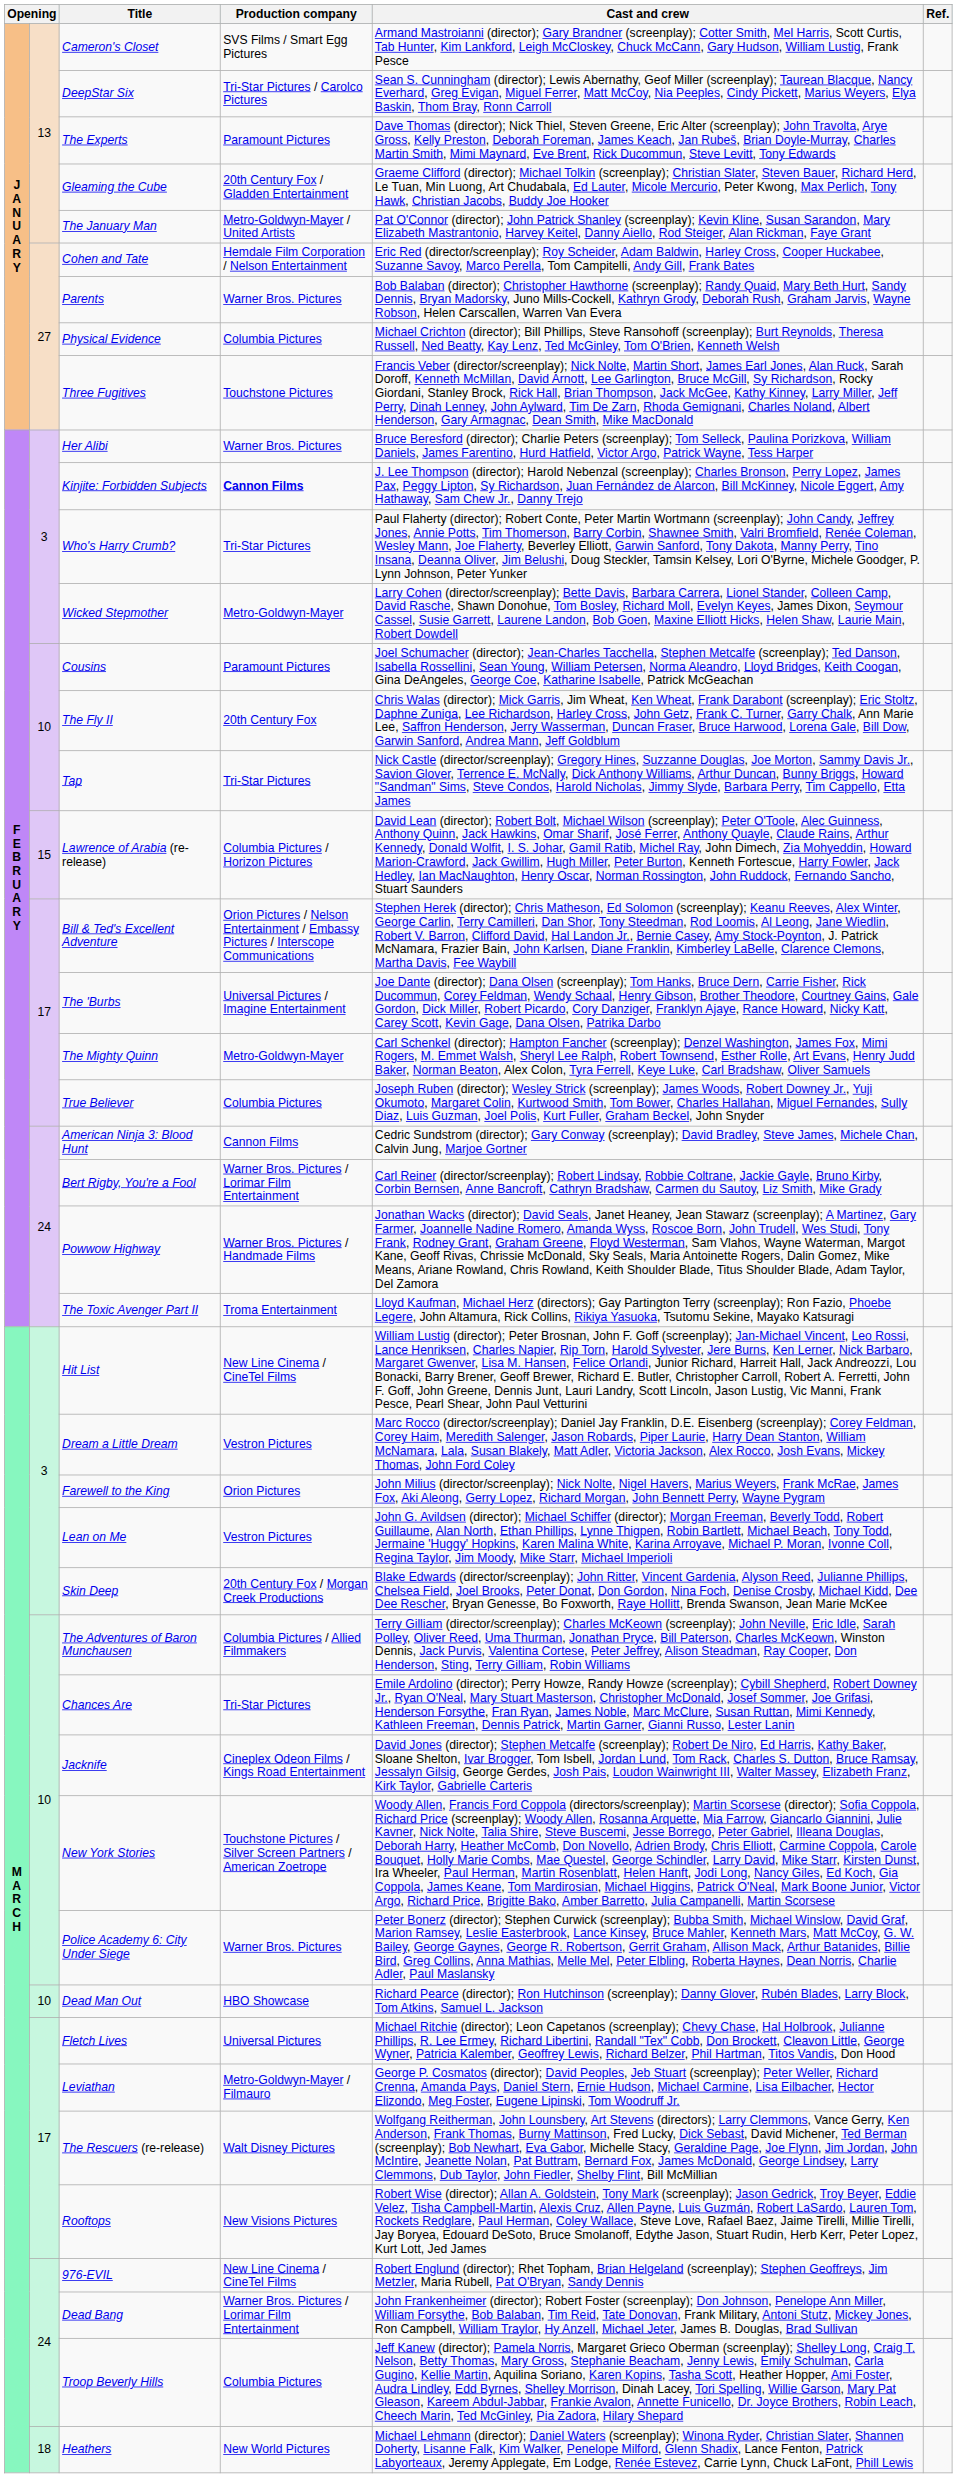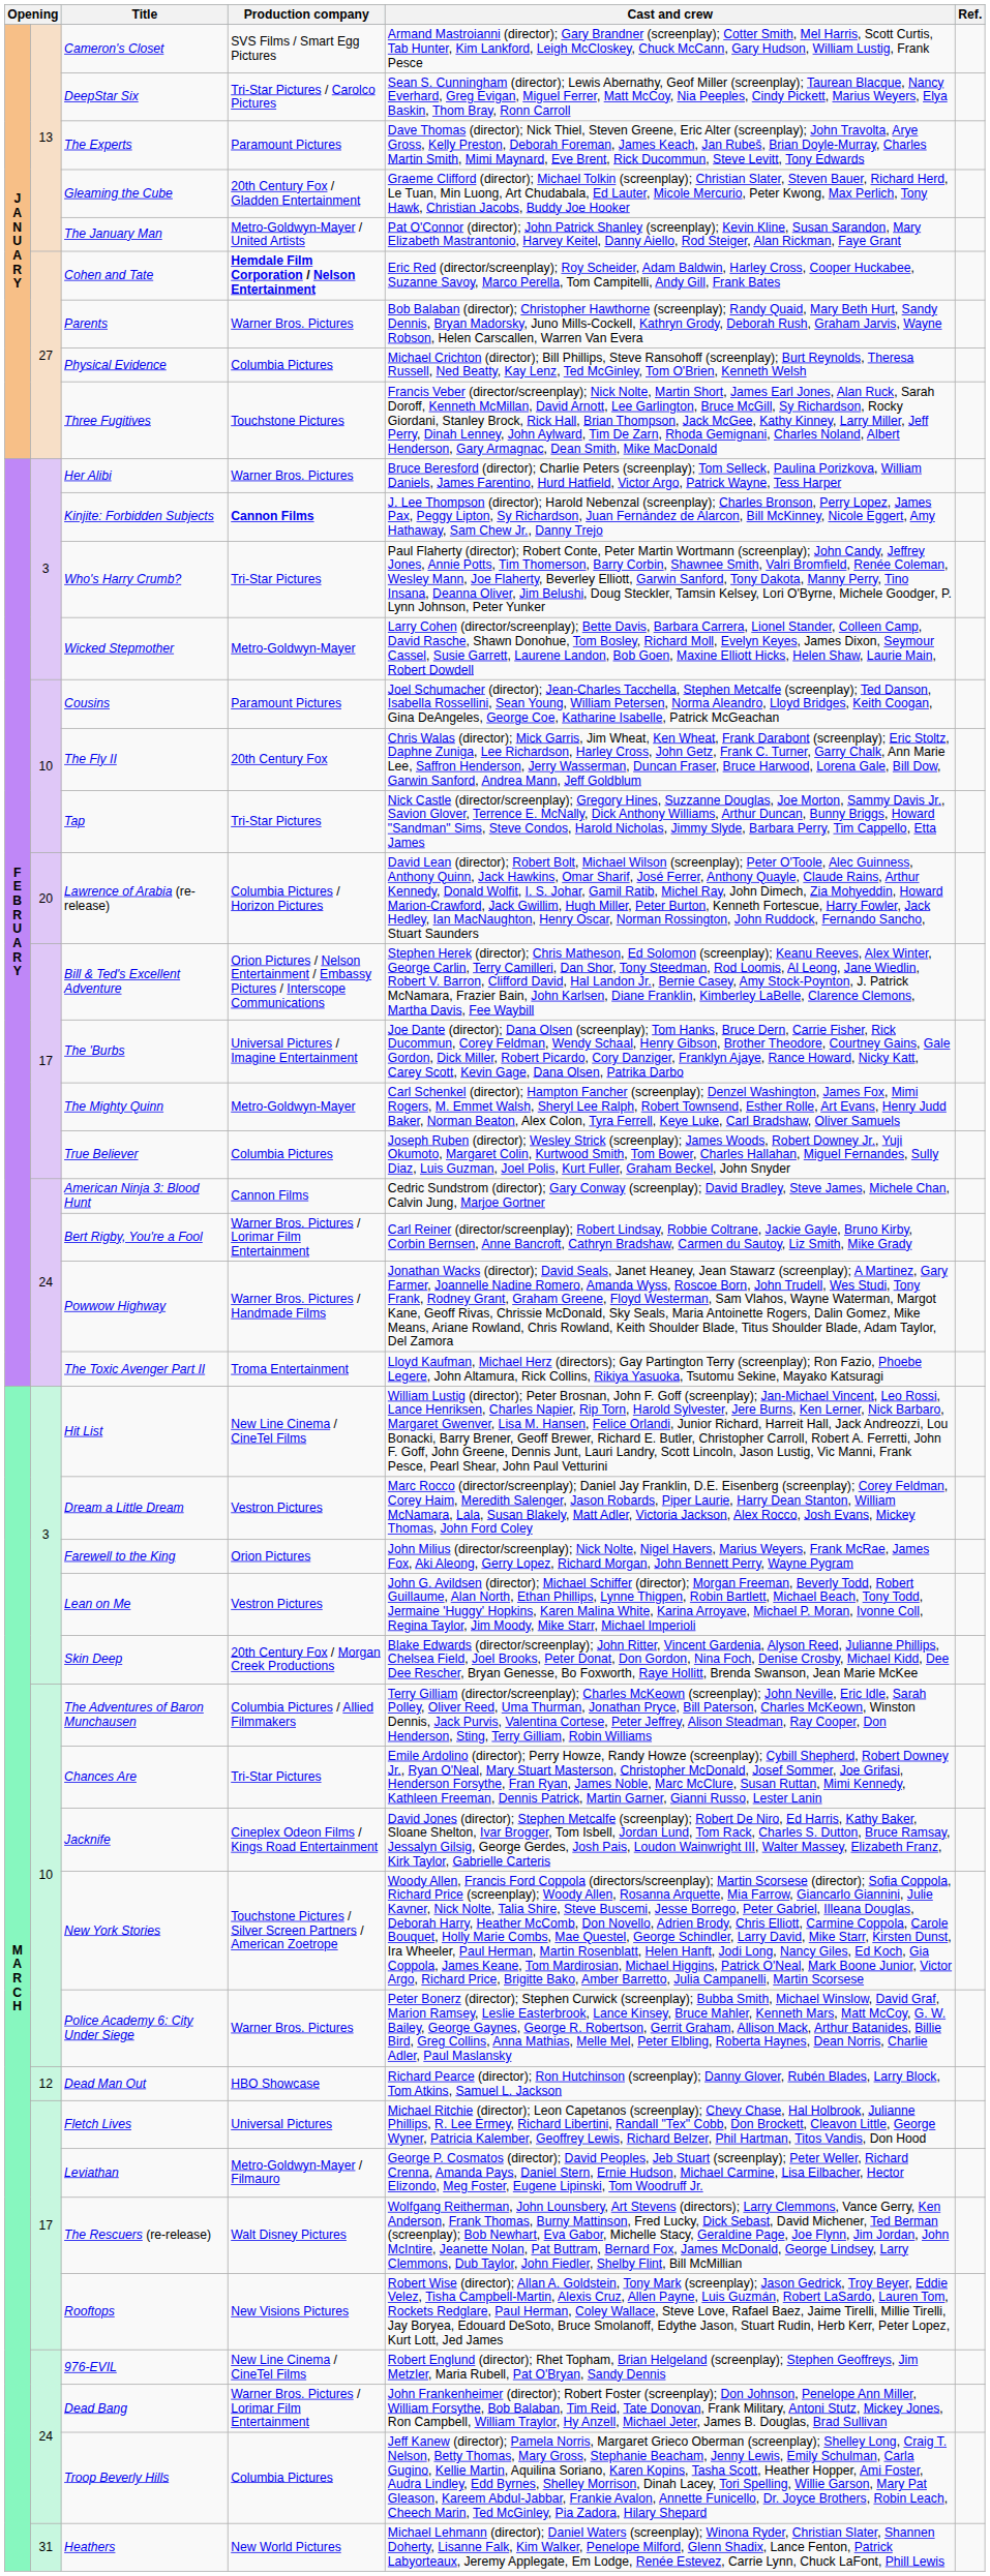Cohen and Tate | Production company: normal -> bold
Lawrence of Arabia (re-release) | column 2: 15 -> 20
Dead Man Out | column 2: 10 -> 12
Heathers | column 2: 18 -> 31
